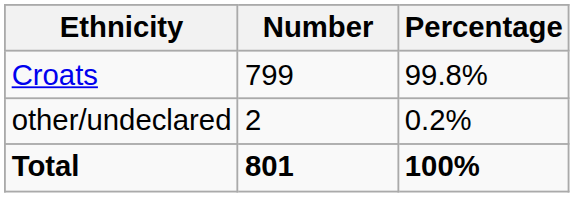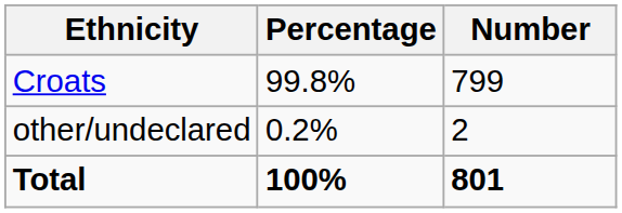columns swapped: Number <-> Percentage
